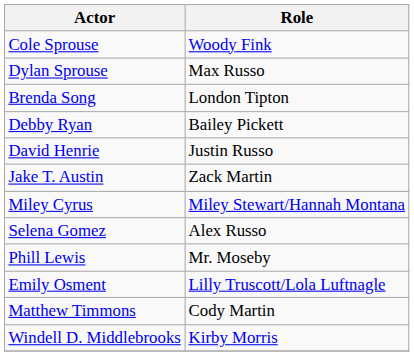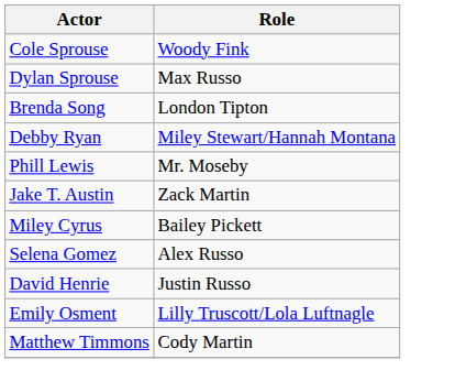Debby Ryan | Role: Bailey Pickett -> Miley Stewart/Hannah Montana
rows swapped: Phill Lewis <-> David Henrie
Miley Cyrus | Role: Miley Stewart/Hannah Montana -> Bailey Pickett
- row: Windell D. Middlebrooks | Kirby Morris
